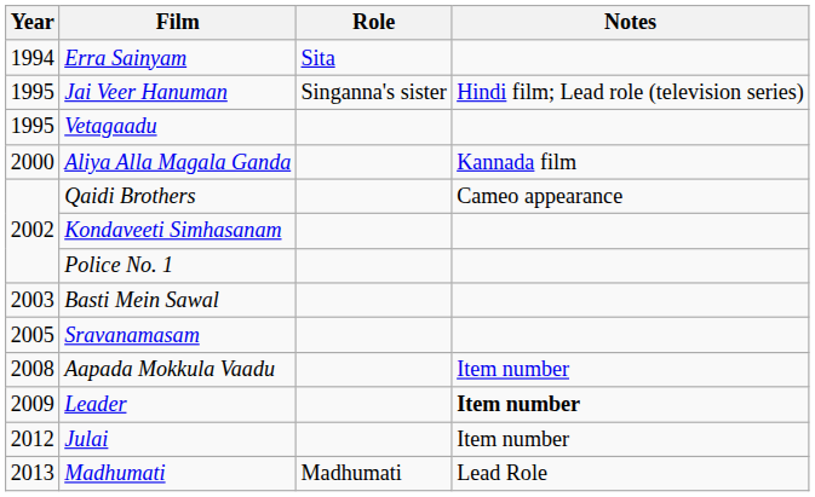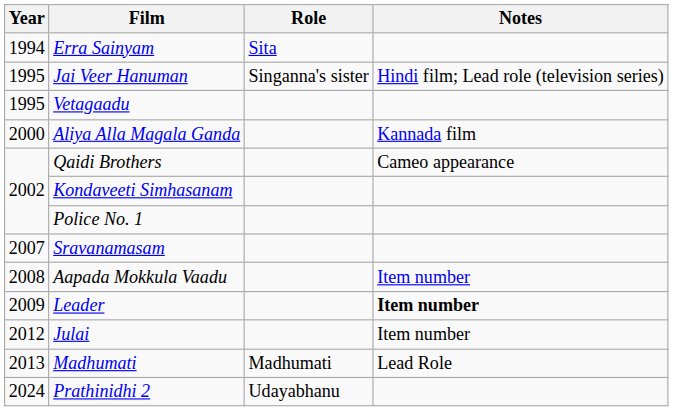- row: 2003 | Basti Mein Sawal
Sravanamasam | Year: 2005 -> 2007
+ row: 2024 | Prathinidhi 2 | Udayabhanu
